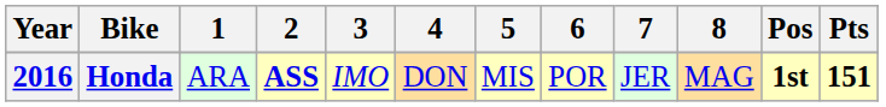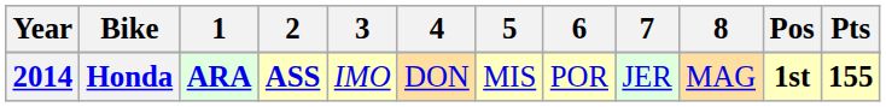Honda | Year: 2016 -> 2014
Honda | 1: normal -> bold
Honda | Pts: 151 -> 155
